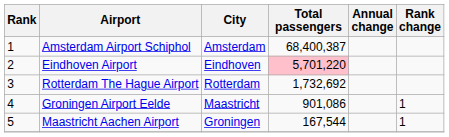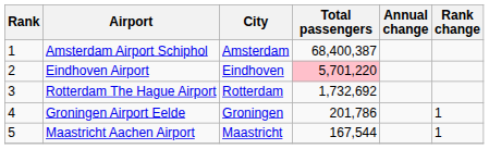Groningen Airport Eelde | City: Maastricht -> Groningen
Groningen Airport Eelde | Total passengers: 901,086 -> 201,786
Maastricht Aachen Airport | City: Groningen -> Maastricht
